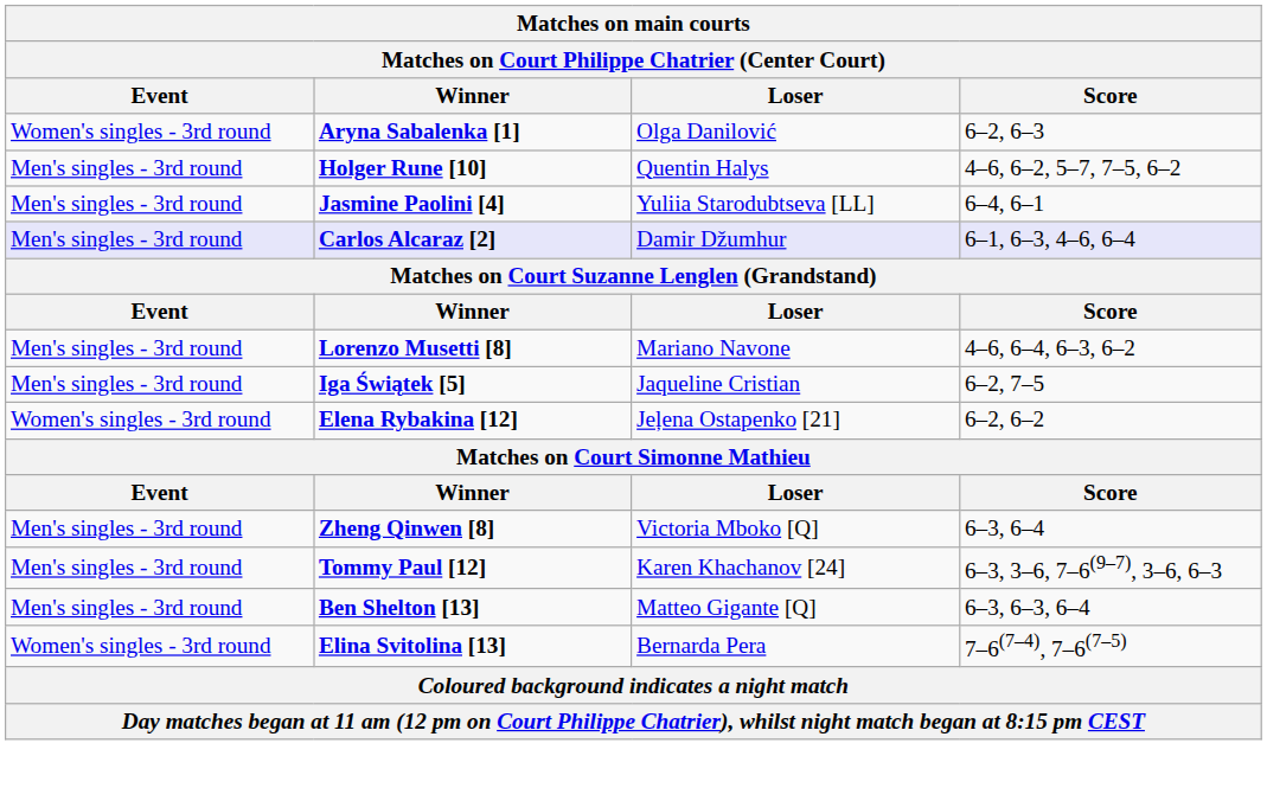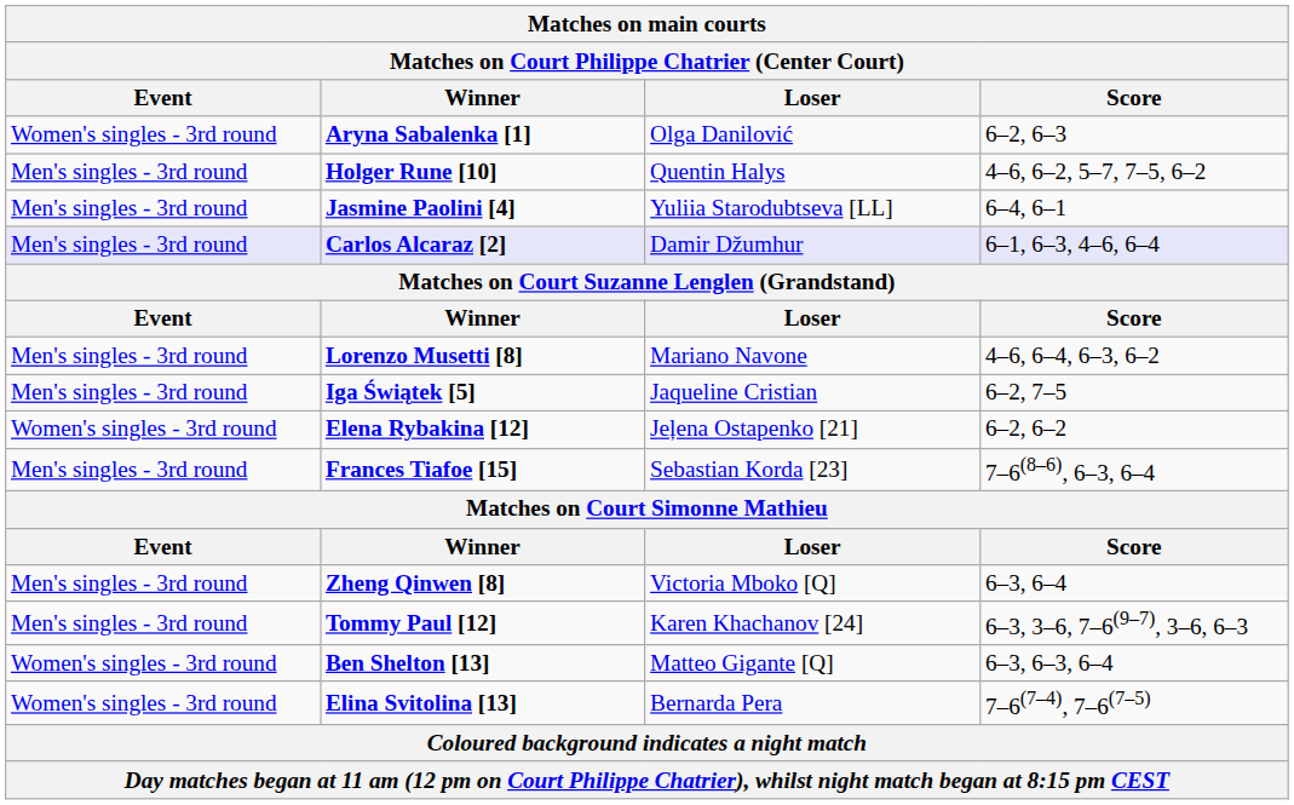+ row: Men's singles - 3rd round | Frances Tiafoe [15] | Sebastian Korda [23] | 7–6(8–6), 6–3, 6–4
Ben Shelton [13] | Event: Men's singles - 3rd round -> Women's singles - 3rd round
